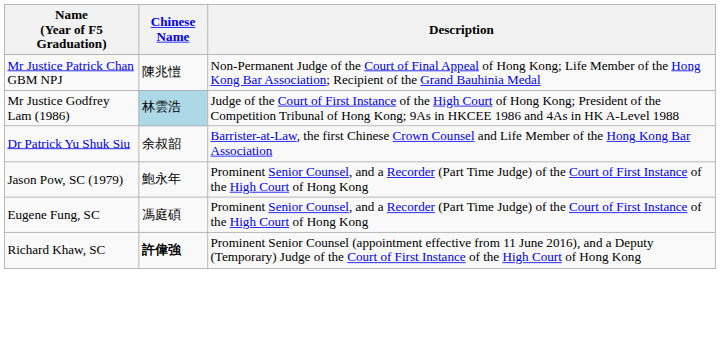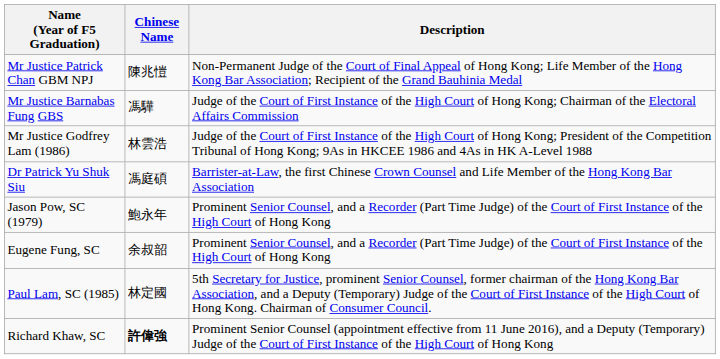+ row: Mr Justice Barnabas Fung GBS | 馮驊 | Judge of the Court of First Instance of the High Court of Hong Kong; Chairman of the Electoral Affairs Commission
Mr Justice Godfrey Lam (1986) | Chinese Name: lightblue background -> no background
Dr Patrick Yu Shuk Siu | Chinese Name: 余叔韶 -> 馮庭碩
Eugene Fung, SC | Chinese Name: 馮庭碩 -> 余叔韶
+ row: Paul Lam, SC (1985) | 林定國 | 5th Secretary for Justice, prominent Senior Counsel, former chairman of the Hong Kong Bar Association, and a Deputy (Temporary) Judge of the Court of First Instance of the High Court of Hong Kong. Chairman of Consumer Council.
